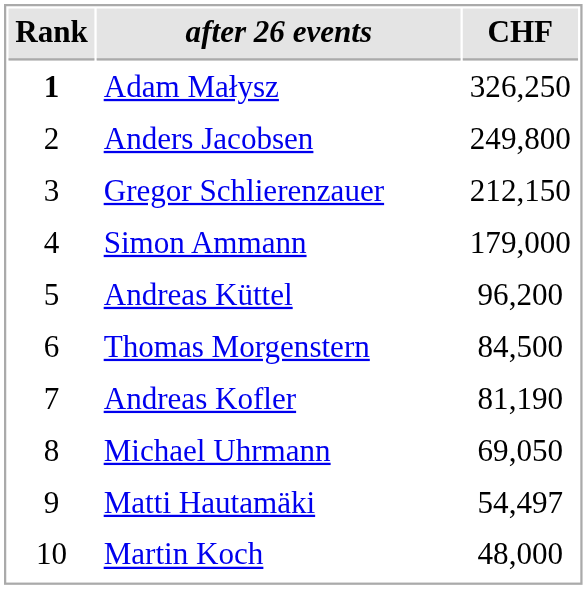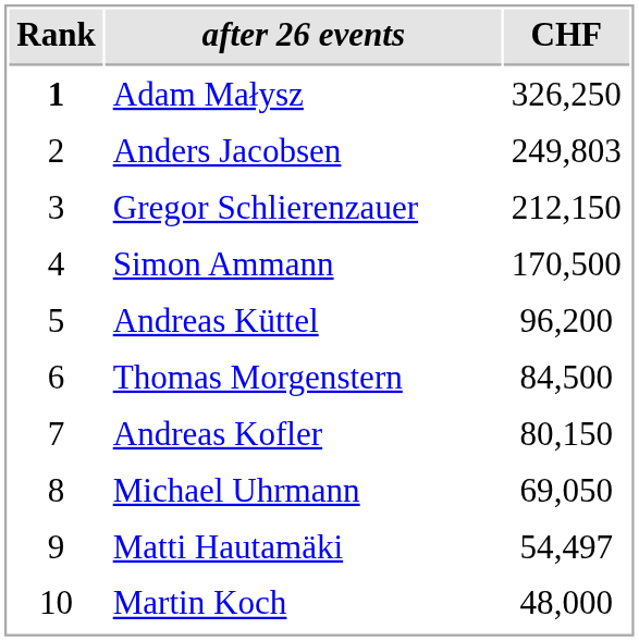Anders Jacobsen | CHF: 249,800 -> 249,803
Simon Ammann | CHF: 179,000 -> 170,500
Andreas Kofler | CHF: 81,190 -> 80,150
